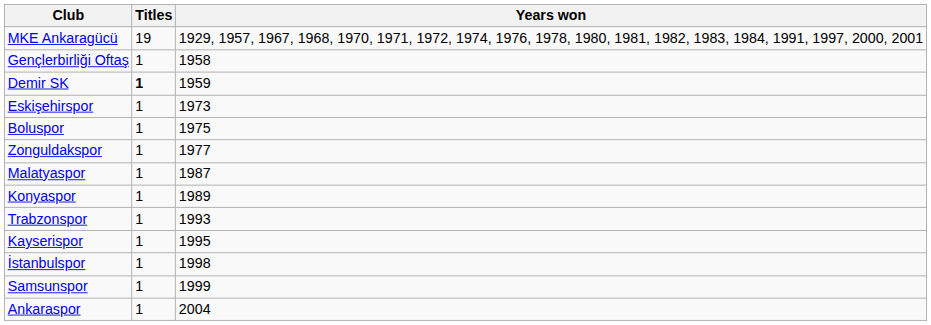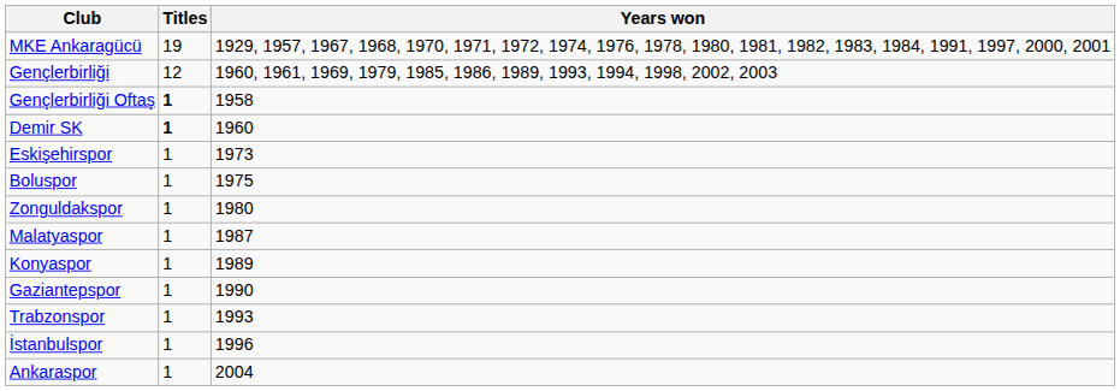+ row: Gençlerbirliği | 12 | 1960, 1961, 1969, 1979, 1985, 1986, 1989, 1993, 1994, 1998, 2002, 2003
Gençlerbirliği Oftaş | Titles: normal -> bold
Demir SK | Years won: 1959 -> 1960
Zonguldakspor | Years won: 1977 -> 1980
+ row: Gaziantepspor | 1 | 1990
- row: Kayserispor | 1 | 1995
İstanbulspor | Years won: 1998 -> 1996
- row: Samsunspor | 1 | 1999
